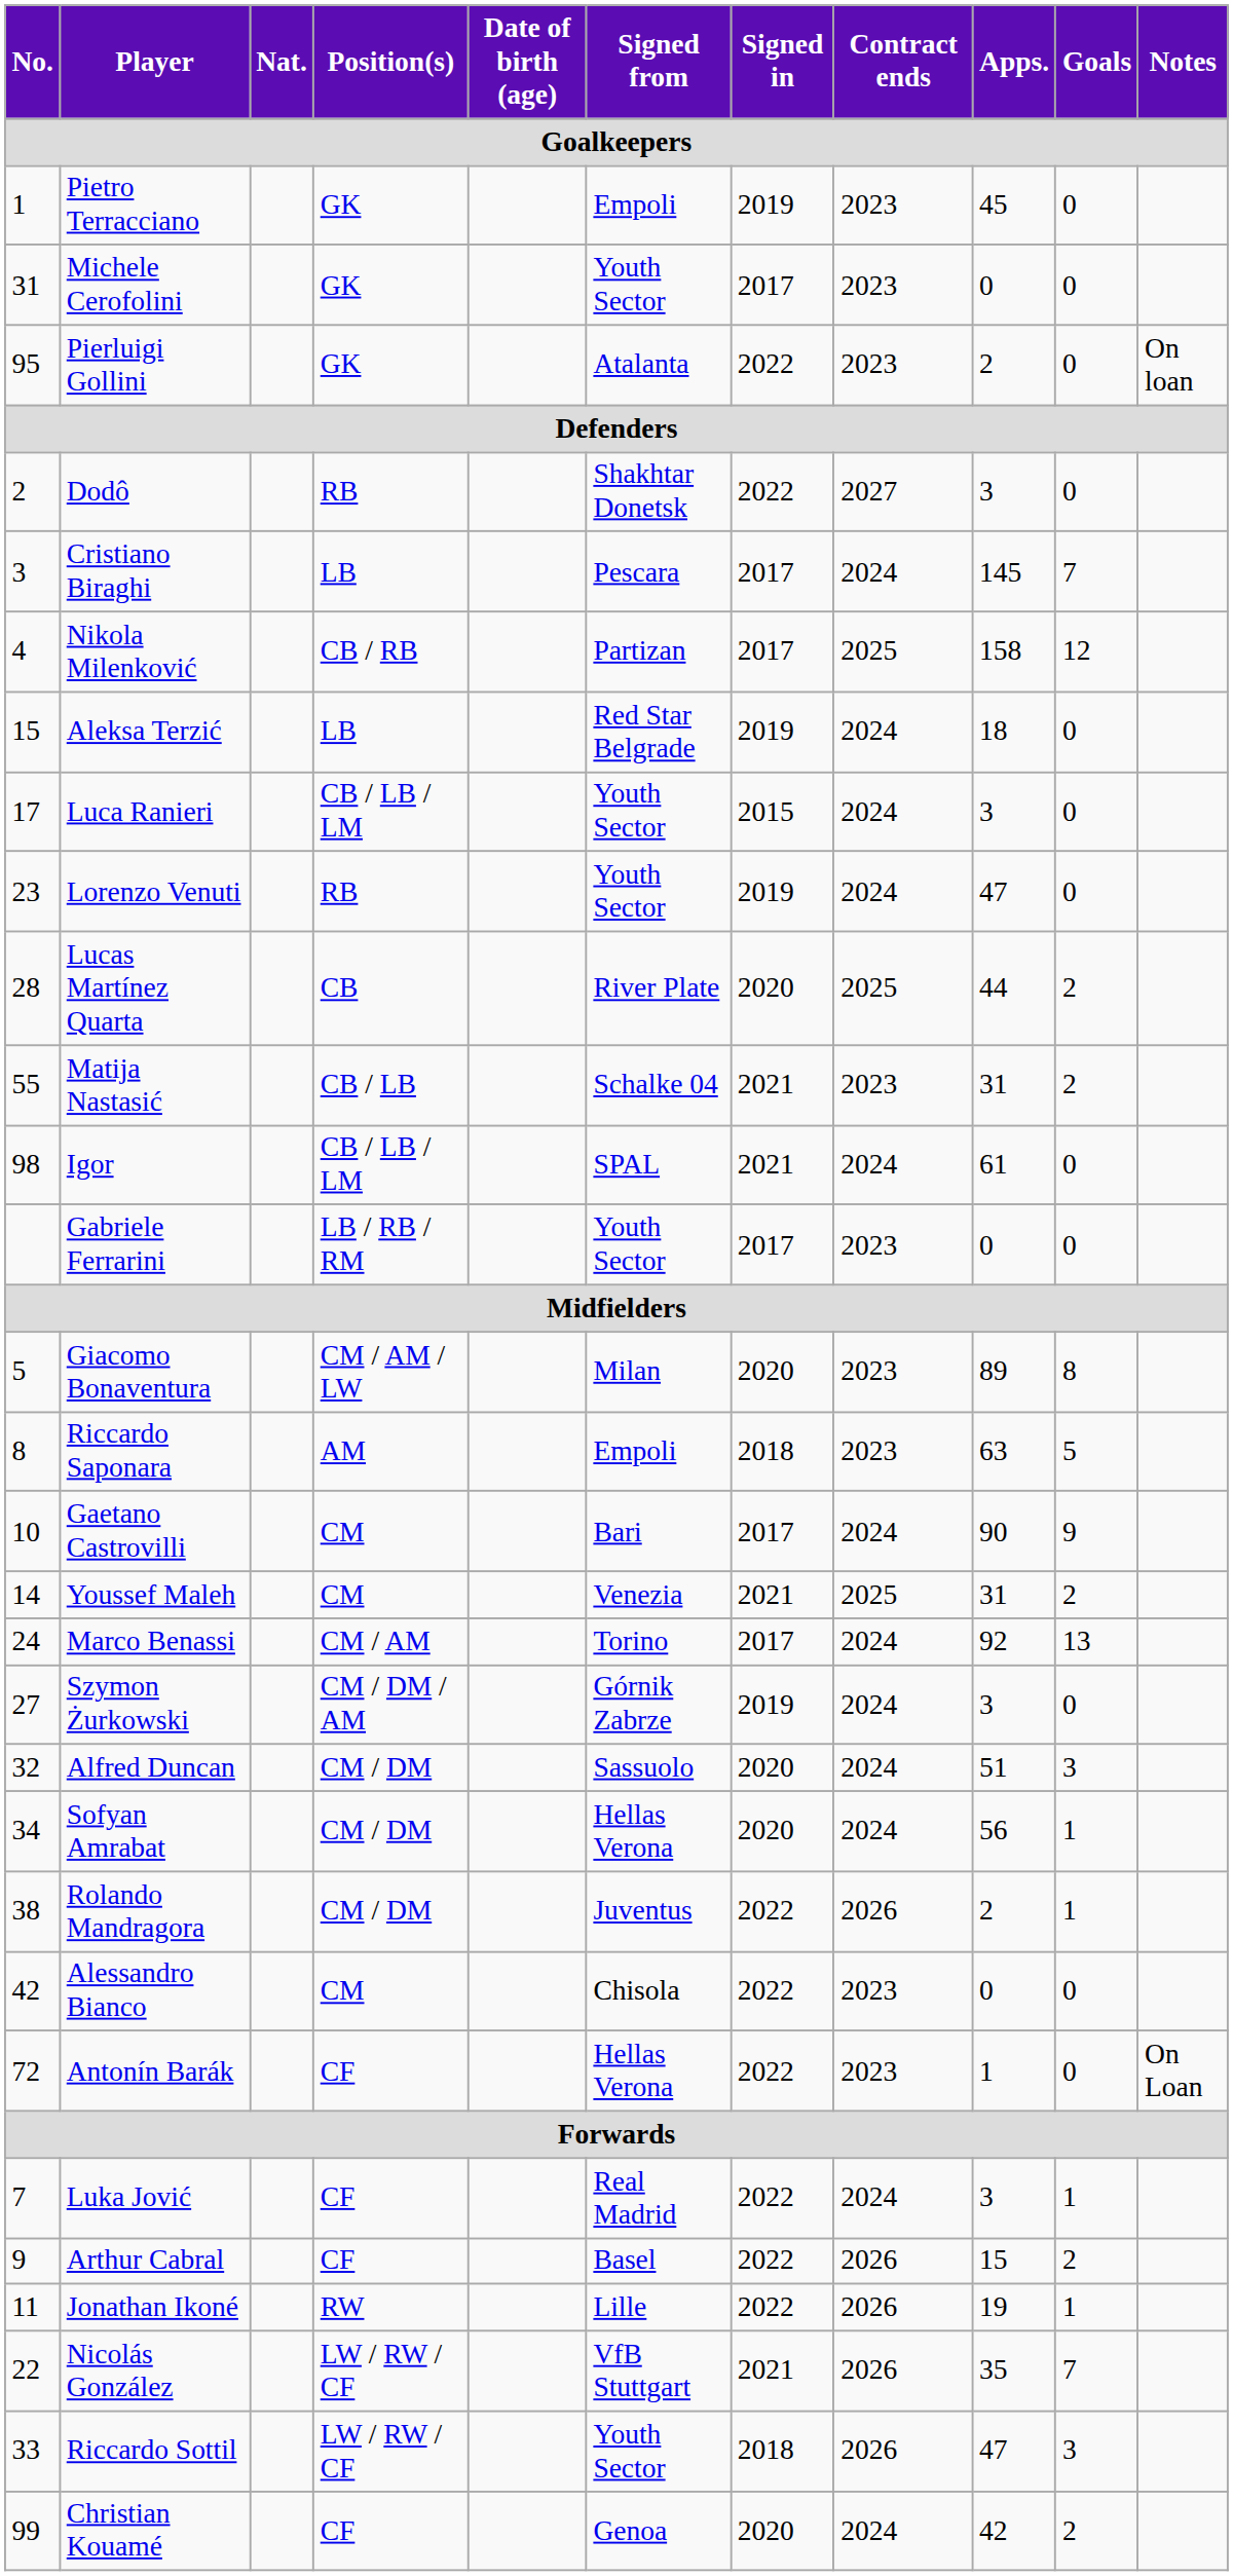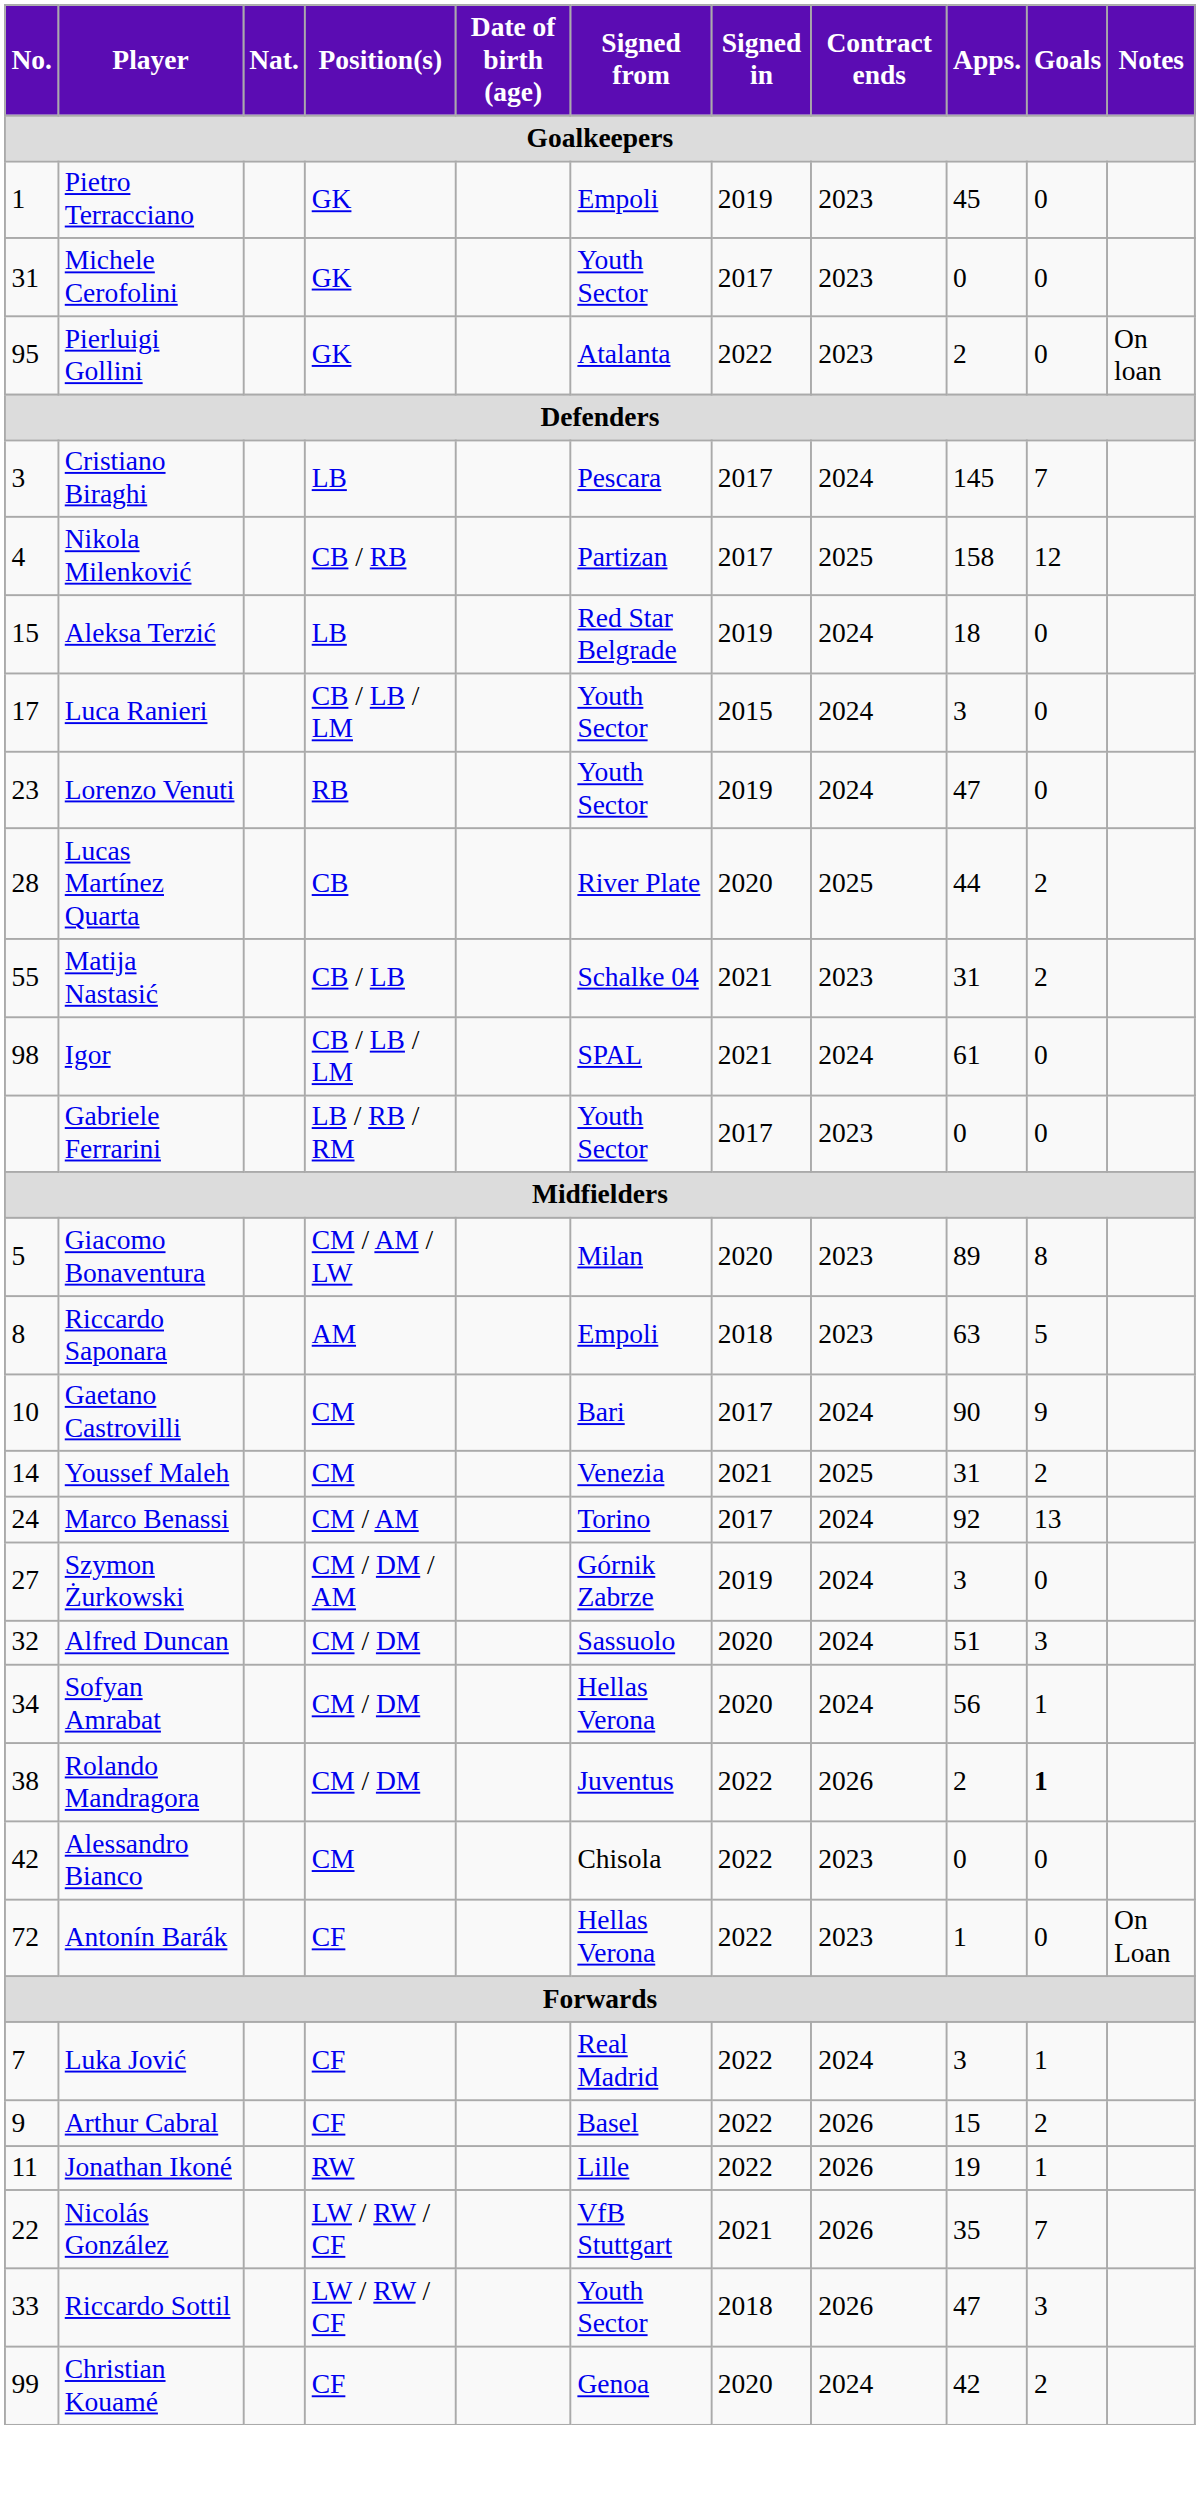- row: 2 | Dodô | RB | Shakhtar Donetsk | 2022 | 2027 | 3 | 0
Rolando Mandragora | Goals: normal -> bold
